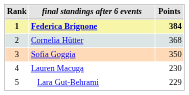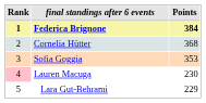Sofia Goggia | Points: 350 -> 353
Lauren Macuga | Rank: no background -> pink background
